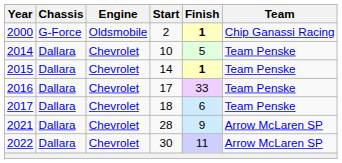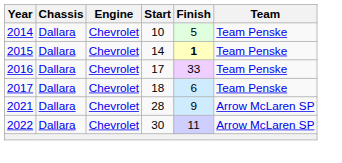- row: 2000 | G-Force | Oldsmobile | 2 | 1 | Chip Ganassi Racing
